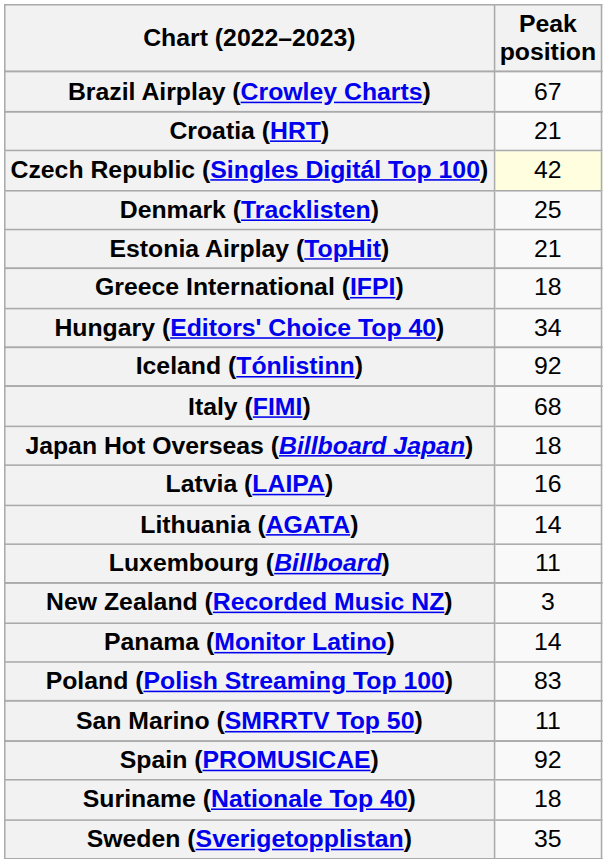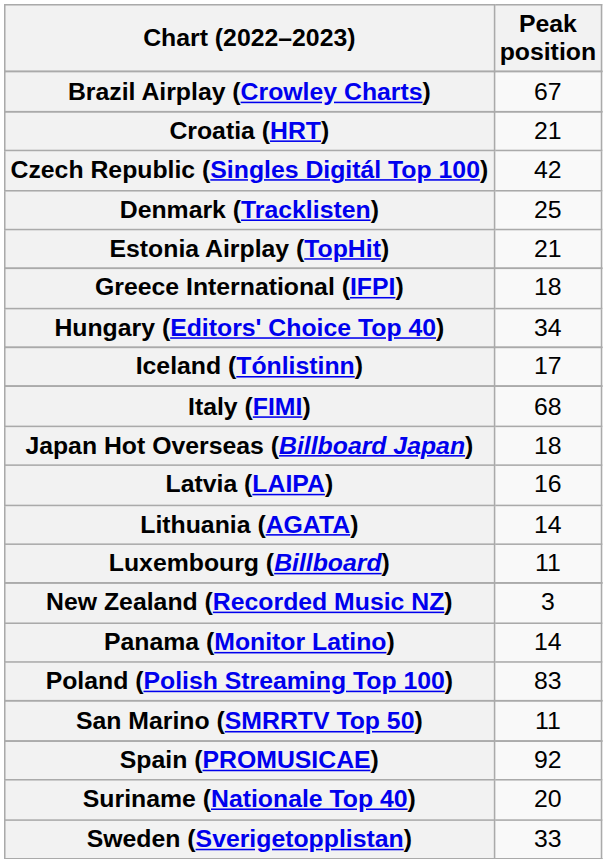Czech Republic (Singles Digitál Top 100) | Peak position: lightyellow background -> no background
Iceland (Tónlistinn) | Peak position: 92 -> 17
Suriname (Nationale Top 40) | Peak position: 18 -> 20
Sweden (Sverigetopplistan) | Peak position: 35 -> 33
